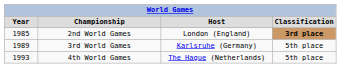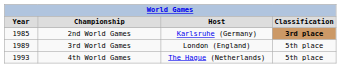2nd World Games | column 3: London (England) -> Karlsruhe (Germany)
3rd World Games | column 3: Karlsruhe (Germany) -> London (England)
